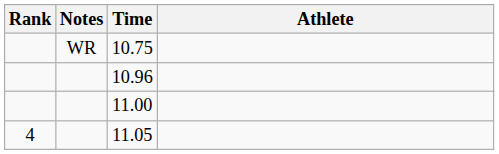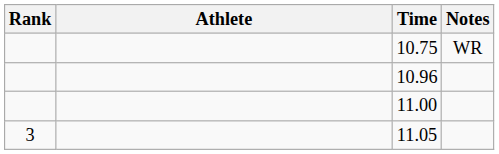columns swapped: Athlete <-> Notes
11.05 | Rank: 4 -> 3
